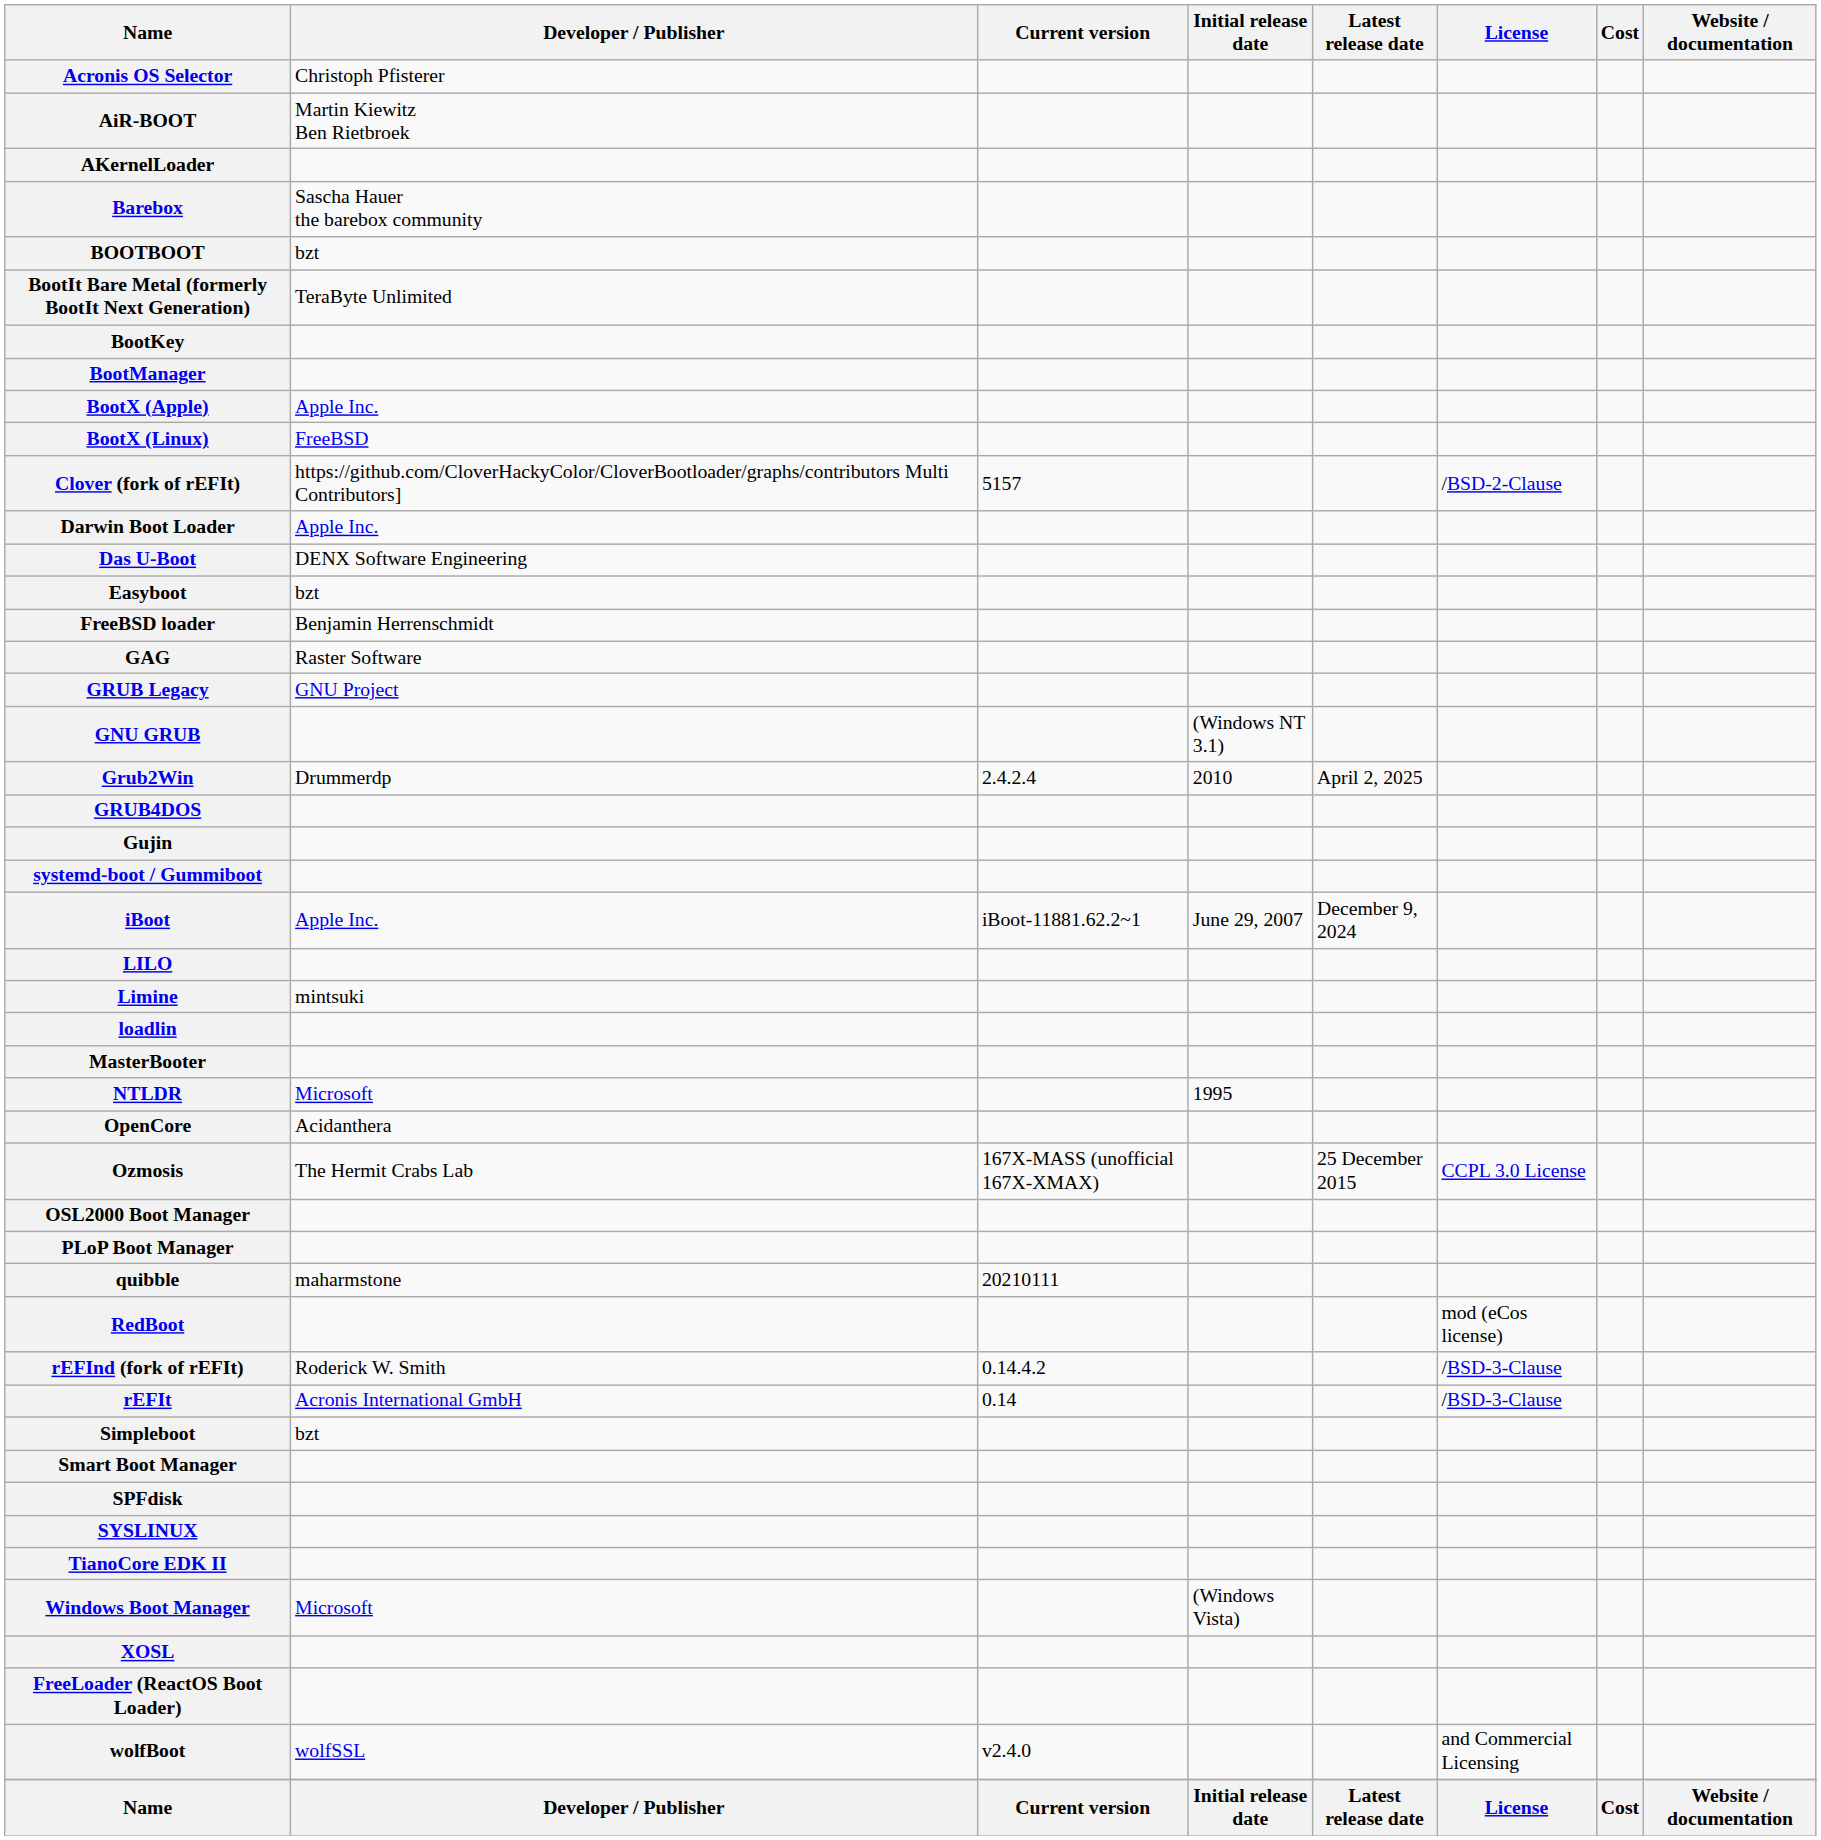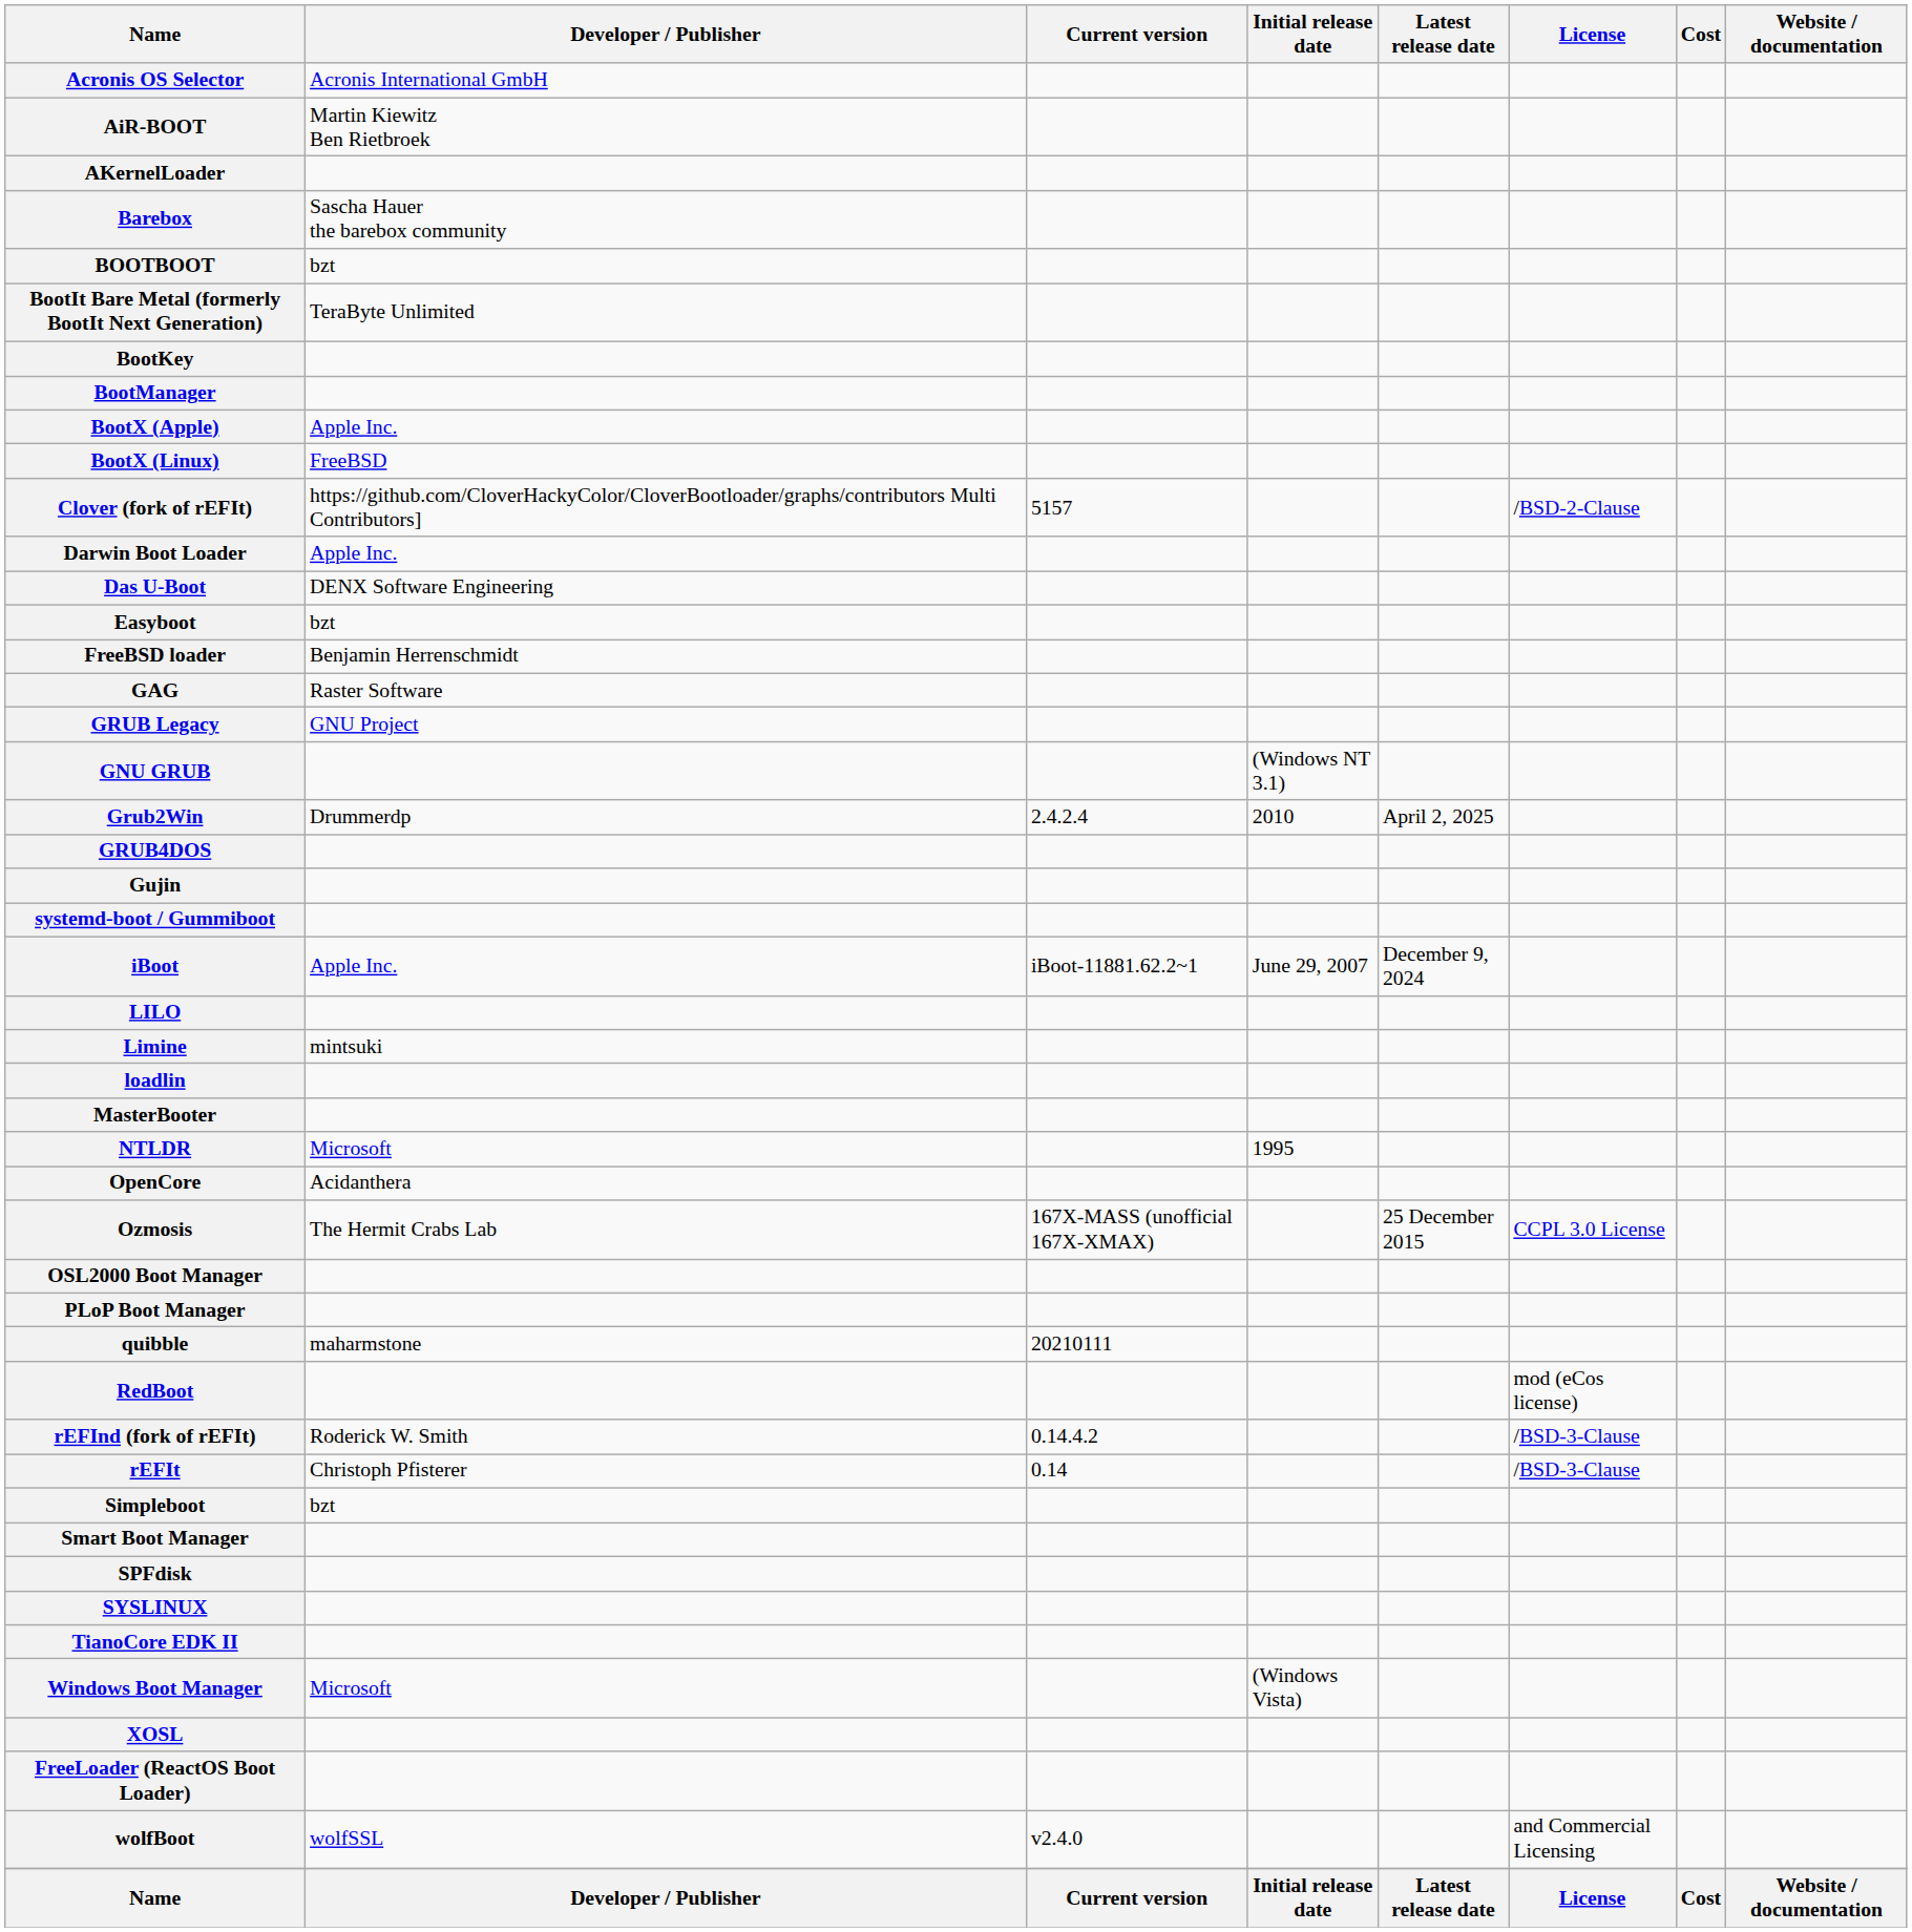Acronis OS Selector | Developer / Publisher: Christoph Pfisterer -> Acronis International GmbH
rEFIt | Developer / Publisher: Acronis International GmbH -> Christoph Pfisterer
